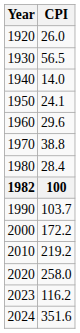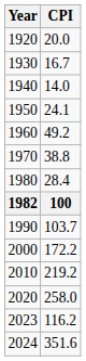1920 | CPI: 26.0 -> 20.0
1930 | CPI: 56.5 -> 16.7
1960 | CPI: 29.6 -> 49.2
